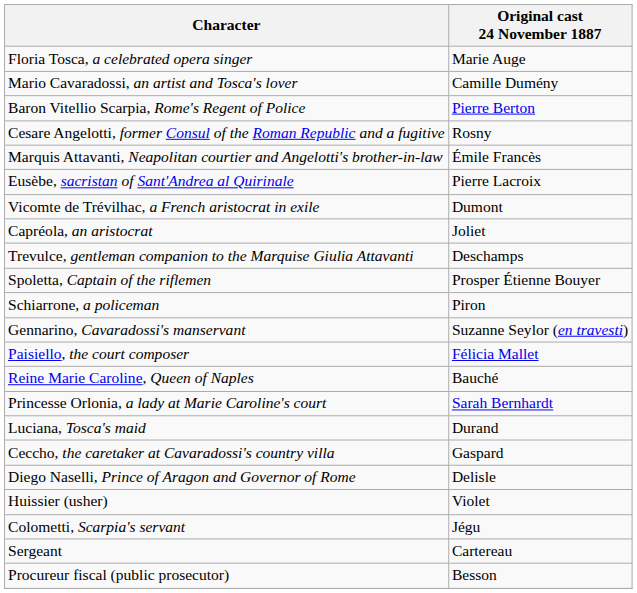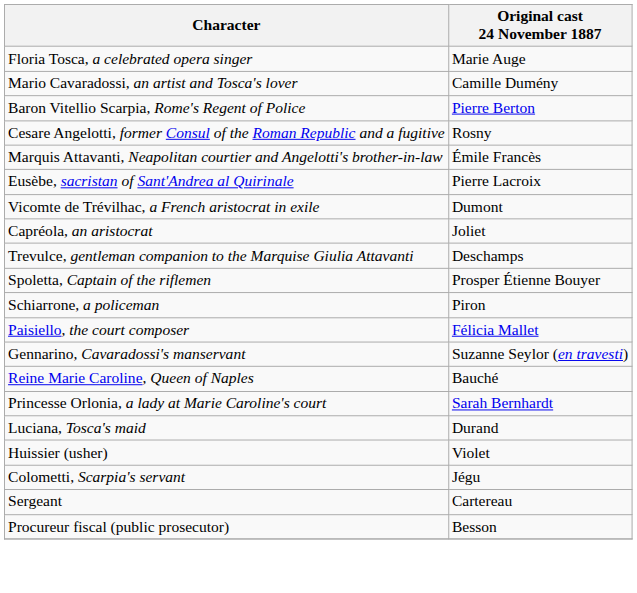rows swapped: Paisiello, the court composer <-> Gennarino, Cavaradossi's manservant
- row: Ceccho, the caretaker at Cavaradossi's country villa | Gaspard
- row: Diego Naselli, Prince of Aragon and Governor of Rome | Delisle
